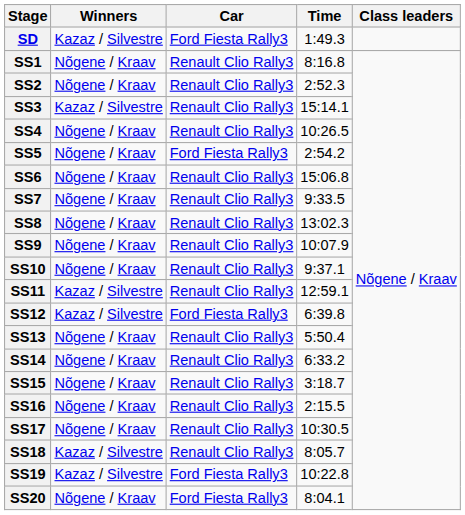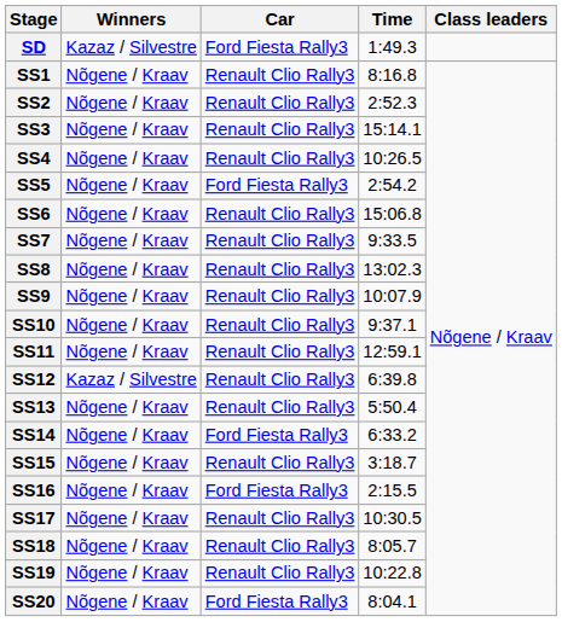SS3 | Winners: Kazaz / Silvestre -> Nõgene / Kraav
SS11 | Winners: Kazaz / Silvestre -> Nõgene / Kraav
SS12 | Car: Ford Fiesta Rally3 -> Renault Clio Rally3
SS14 | Car: Renault Clio Rally3 -> Ford Fiesta Rally3
SS16 | Car: Renault Clio Rally3 -> Ford Fiesta Rally3
SS18 | Winners: Kazaz / Silvestre -> Nõgene / Kraav
SS19 | Winners: Kazaz / Silvestre -> Nõgene / Kraav
SS19 | Car: Ford Fiesta Rally3 -> Renault Clio Rally3
